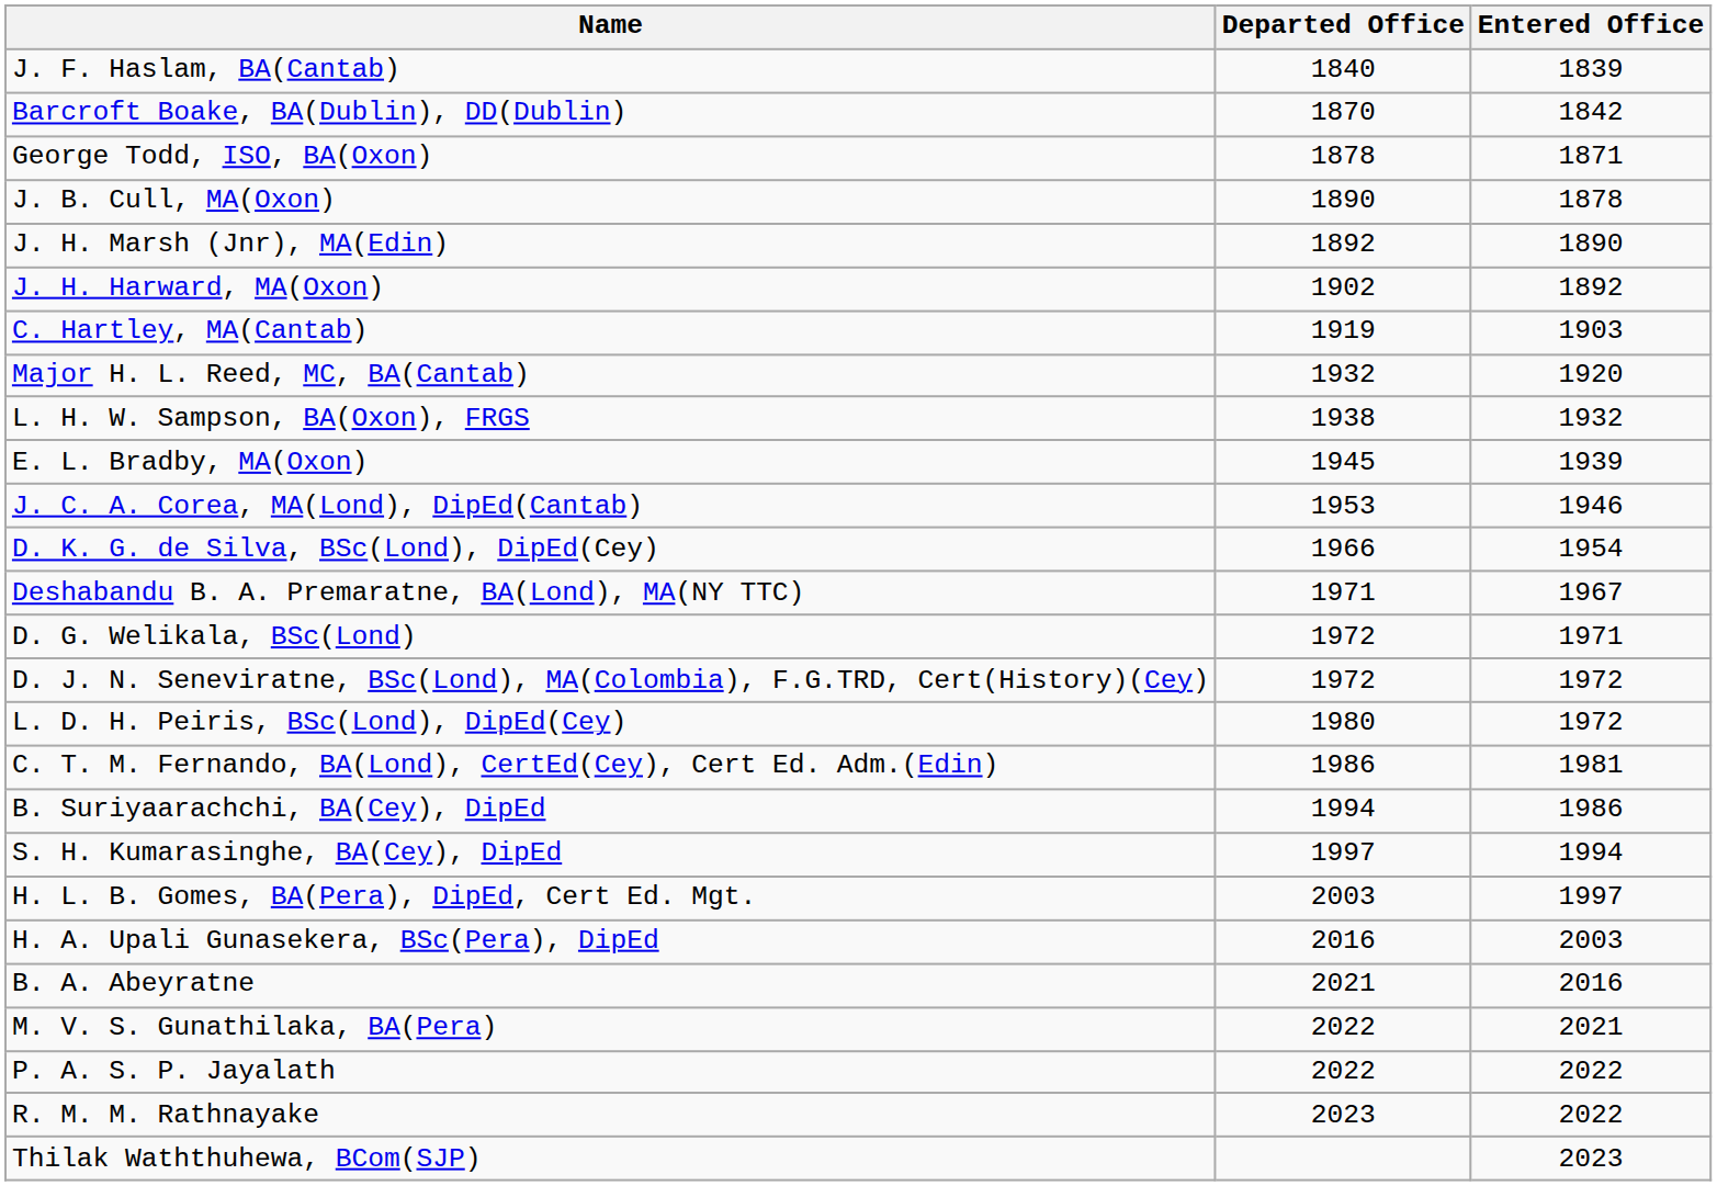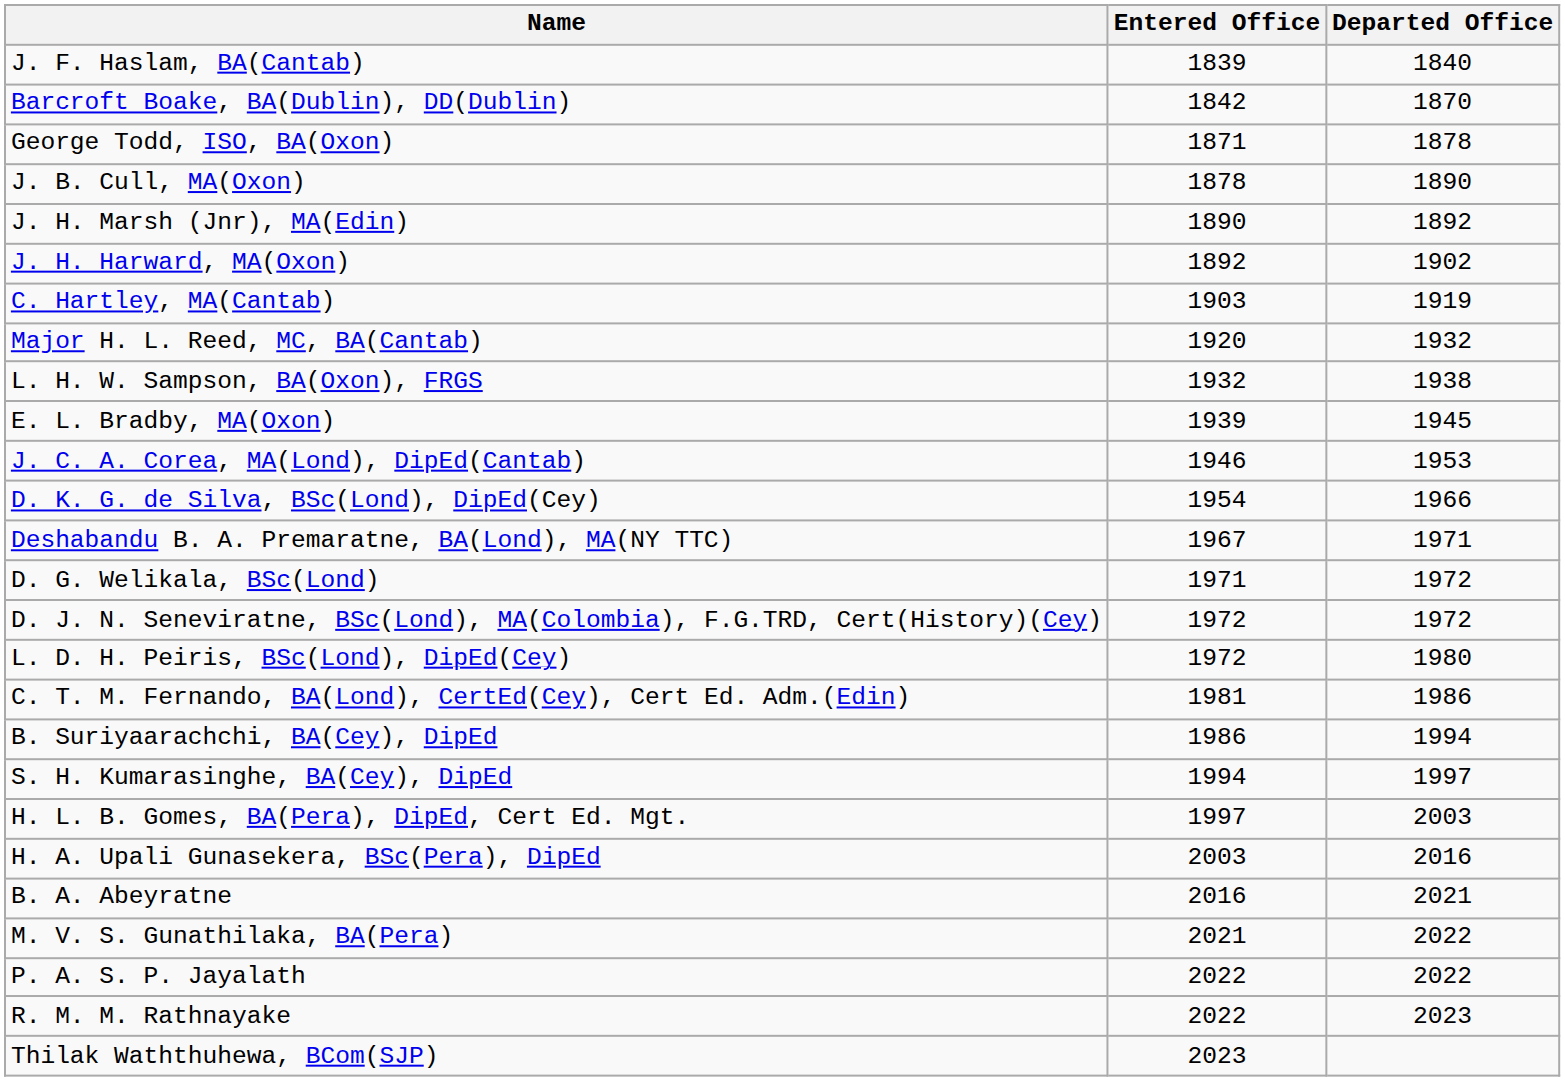columns swapped: Entered Office <-> Departed Office
